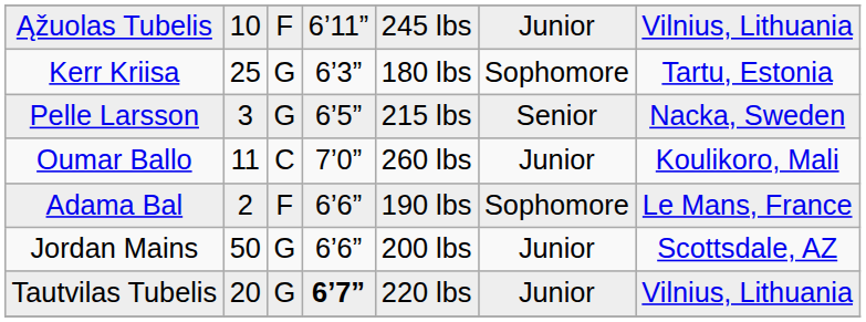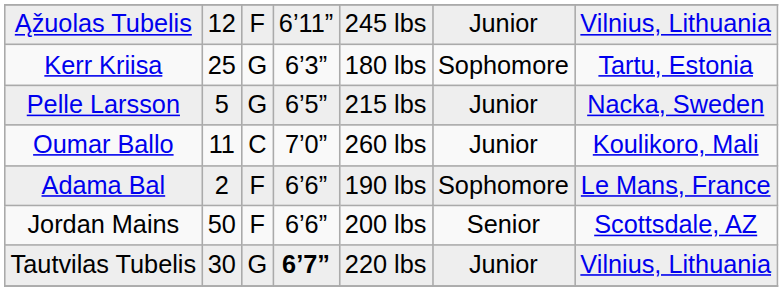Ąžuolas Tubelis | column 2: 10 -> 12
Pelle Larsson | column 2: 3 -> 5
Pelle Larsson | column 6: Senior -> Junior
Jordan Mains | column 3: G -> F
Jordan Mains | column 6: Junior -> Senior
Tautvilas Tubelis | column 2: 20 -> 30
